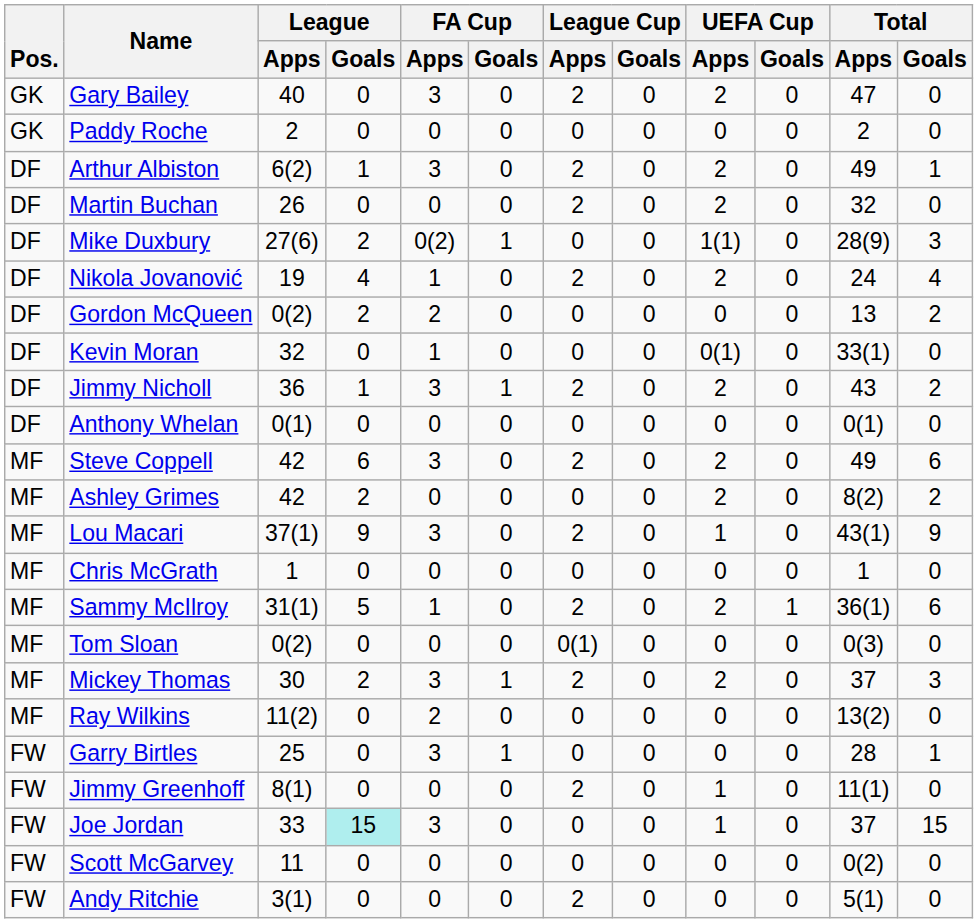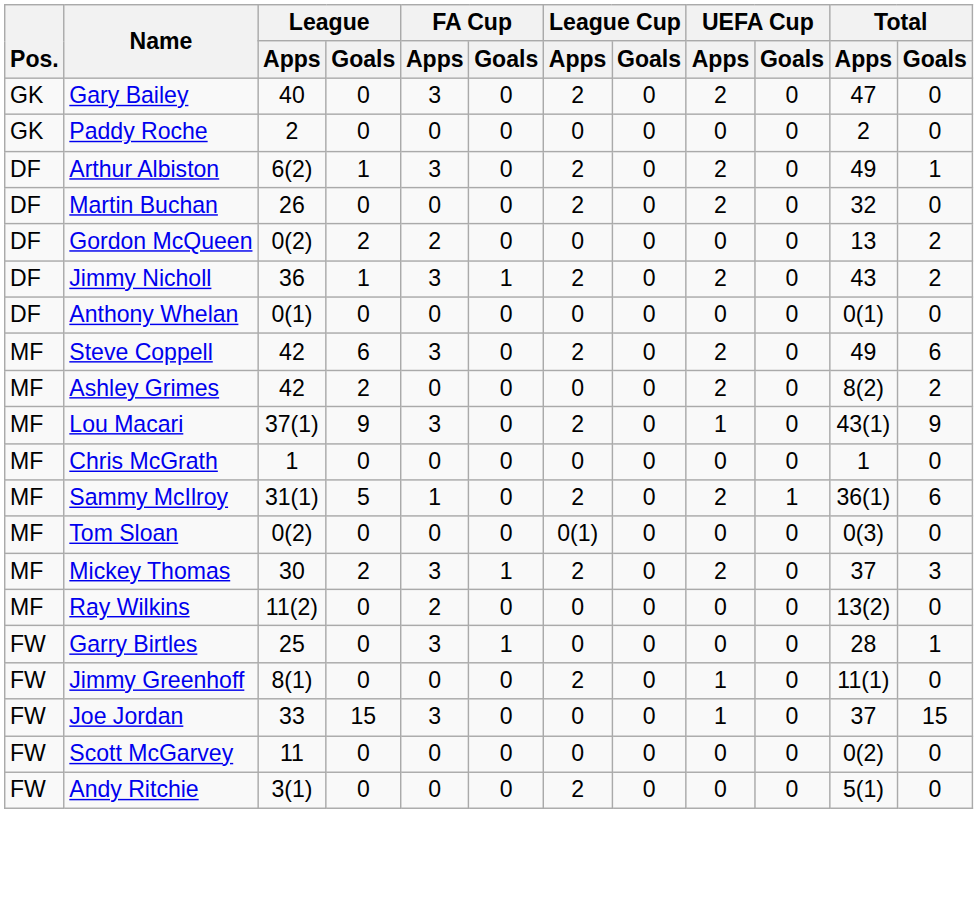- row: DF | Mike Duxbury | 27(6) | 2 | 0(2) | 1 | 0 | 0 | 1(1) | 0 | 28(9) | 3
- row: DF | Nikola Jovanović | 19 | 4 | 1 | 0 | 2 | 0 | 2 | 0 | 24 | 4
- row: DF | Kevin Moran | 32 | 0 | 1 | 0 | 0 | 0 | 0(1) | 0 | 33(1) | 0
Joe Jordan | League / Goals: paleturquoise background -> no background
